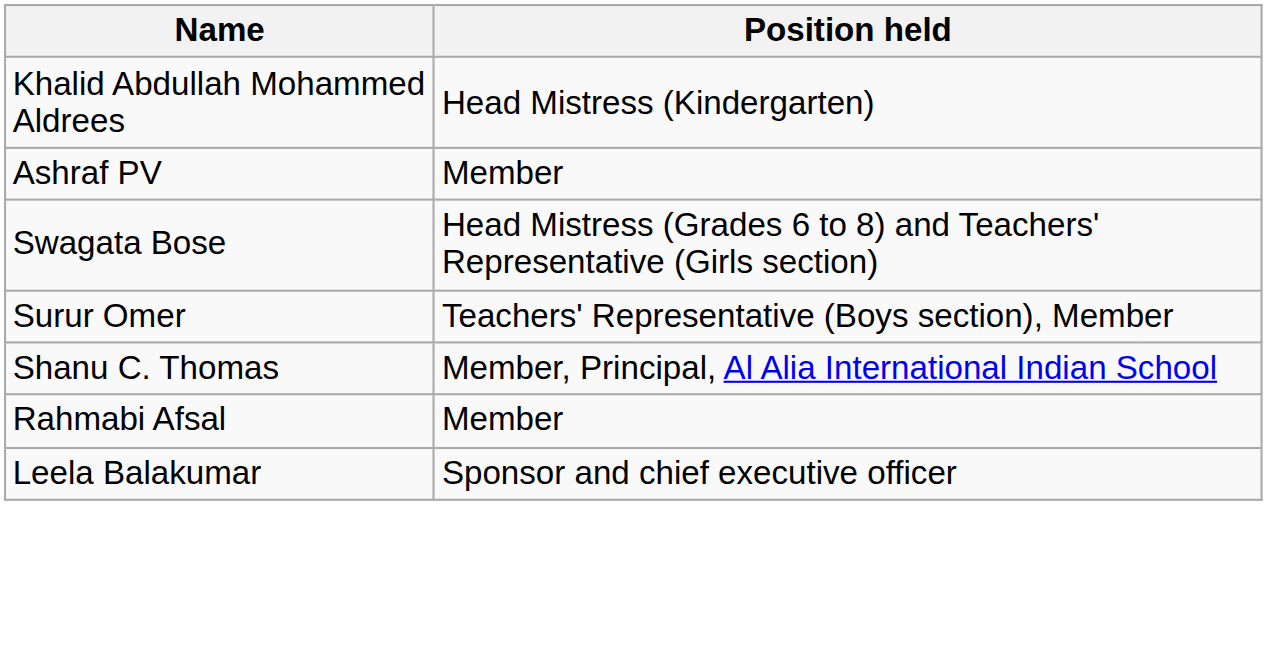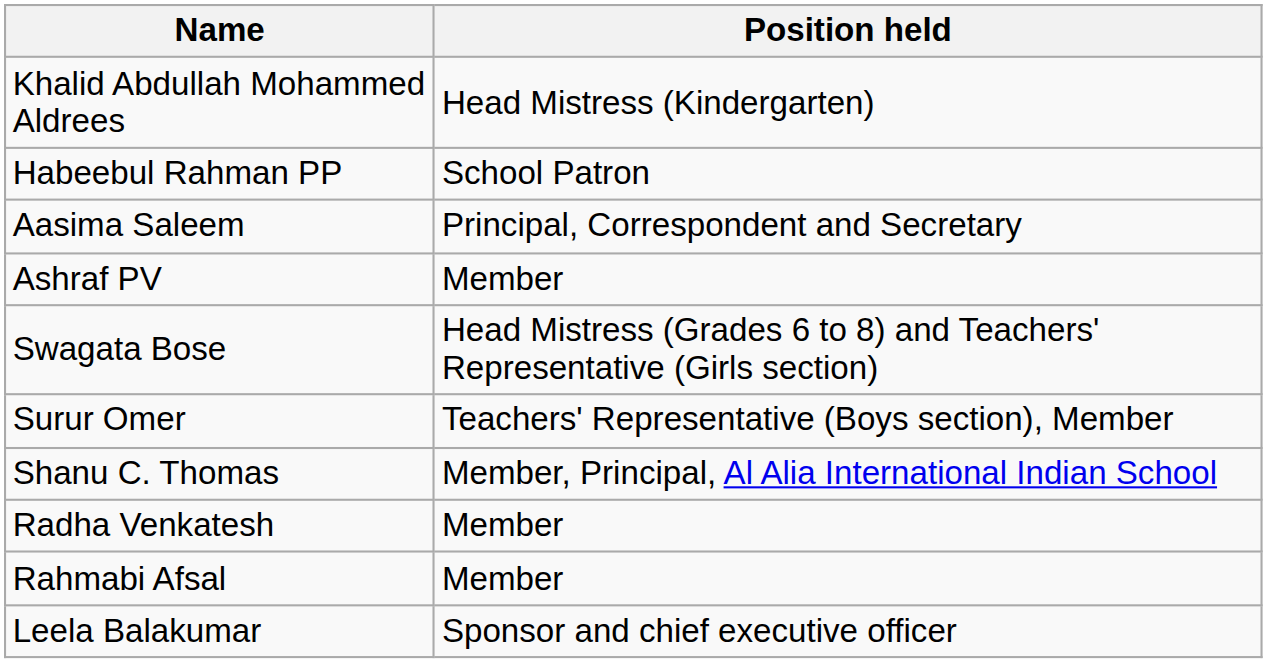+ row: Habeebul Rahman PP | School Patron
+ row: Aasima Saleem | Principal, Correspondent and Secretary
+ row: Radha Venkatesh | Member
